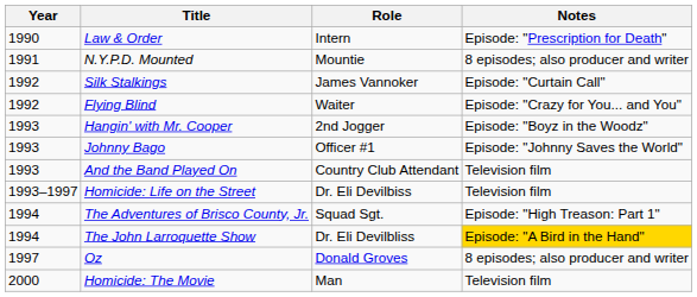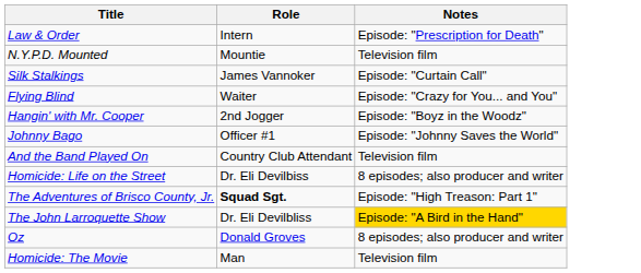- column: Year | 1990 | 1991 | 1992 | 1992 | 1993 | 1993 | 1993 | 1993–1997 | 1994 | 1994 | 1997 | 2000
N.Y.P.D. Mounted | Notes: 8 episodes; also producer and writer -> Television film
Homicide: Life on the Street | Notes: Television film -> 8 episodes; also producer and writer
The Adventures of Brisco County, Jr. | Role: normal -> bold
